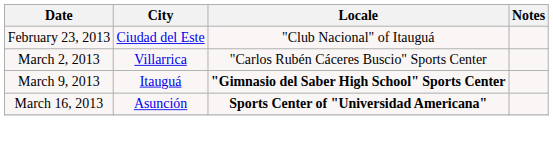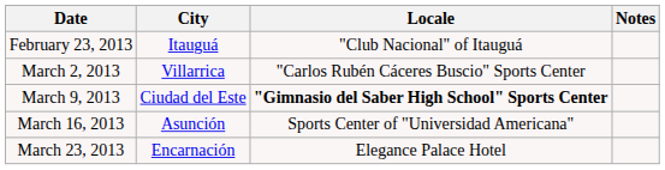February 23, 2013 | City: Ciudad del Este -> Itauguá
March 9, 2013 | City: Itauguá -> Ciudad del Este
March 16, 2013 | Locale: bold -> normal
+ row: March 23, 2013 | Encarnación | Elegance Palace Hotel
